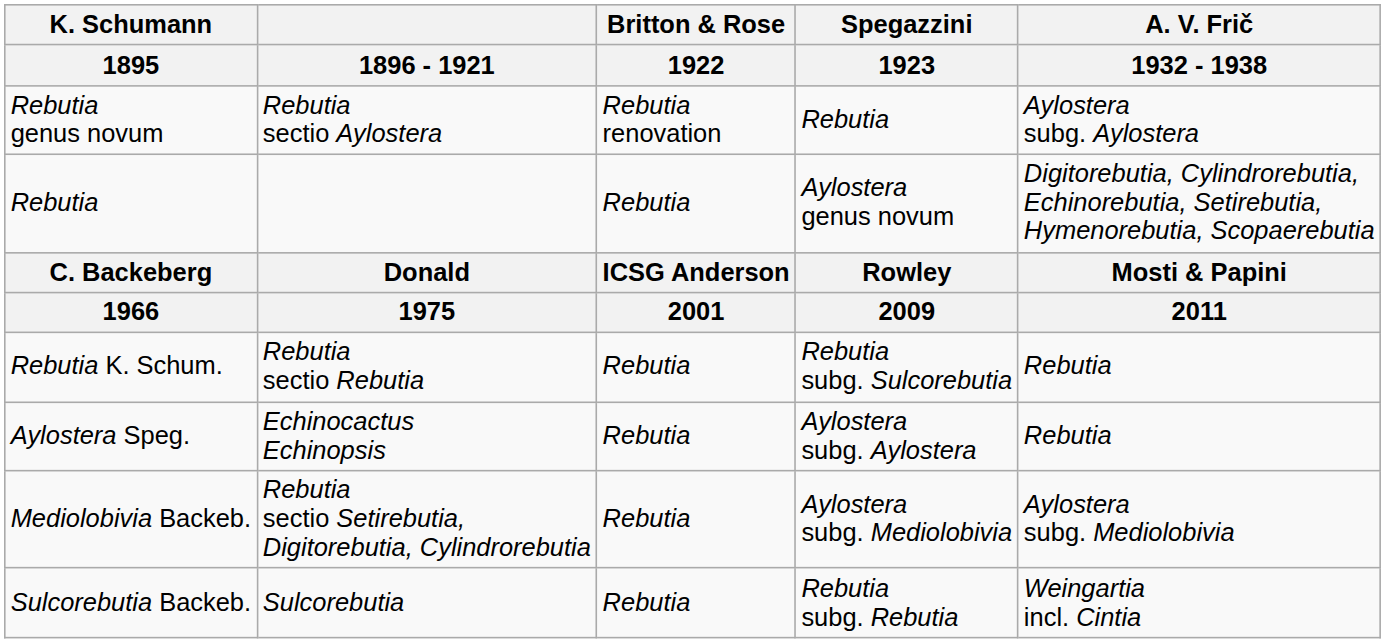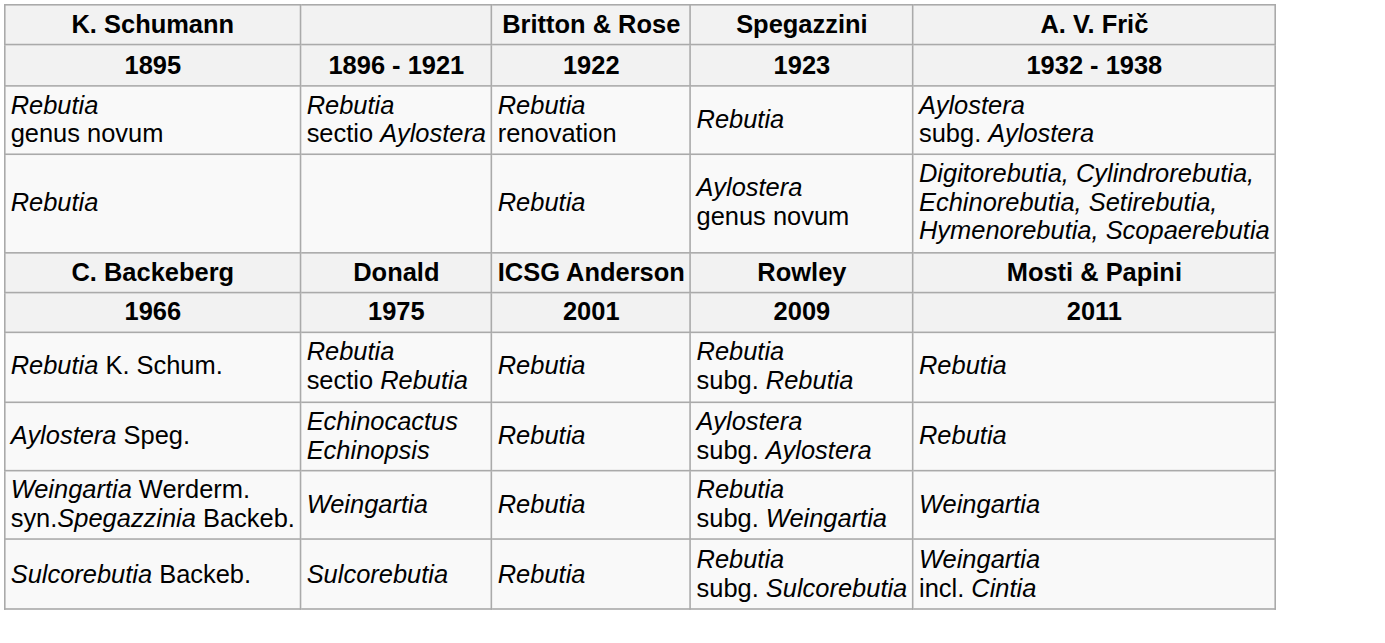Rebutia K. Schum. | Spegazzini / 1923: Rebutia subg. Sulcorebutia -> Rebutia subg. Rebutia
- row: Mediolobivia Backeb. | Rebutia sectio Setirebutia, Digitorebutia, Cylindrorebutia | Rebutia | Aylostera subg. Mediolobivia | Aylostera subg. Mediolobivia
+ row: Weingartia Werderm. syn.Spegazzinia Backeb. | Weingartia | Rebutia | Rebutia subg. Weingartia | Weingartia
Sulcorebutia Backeb. | Spegazzini / 1923: Rebutia subg. Rebutia -> Rebutia subg. Sulcorebutia
